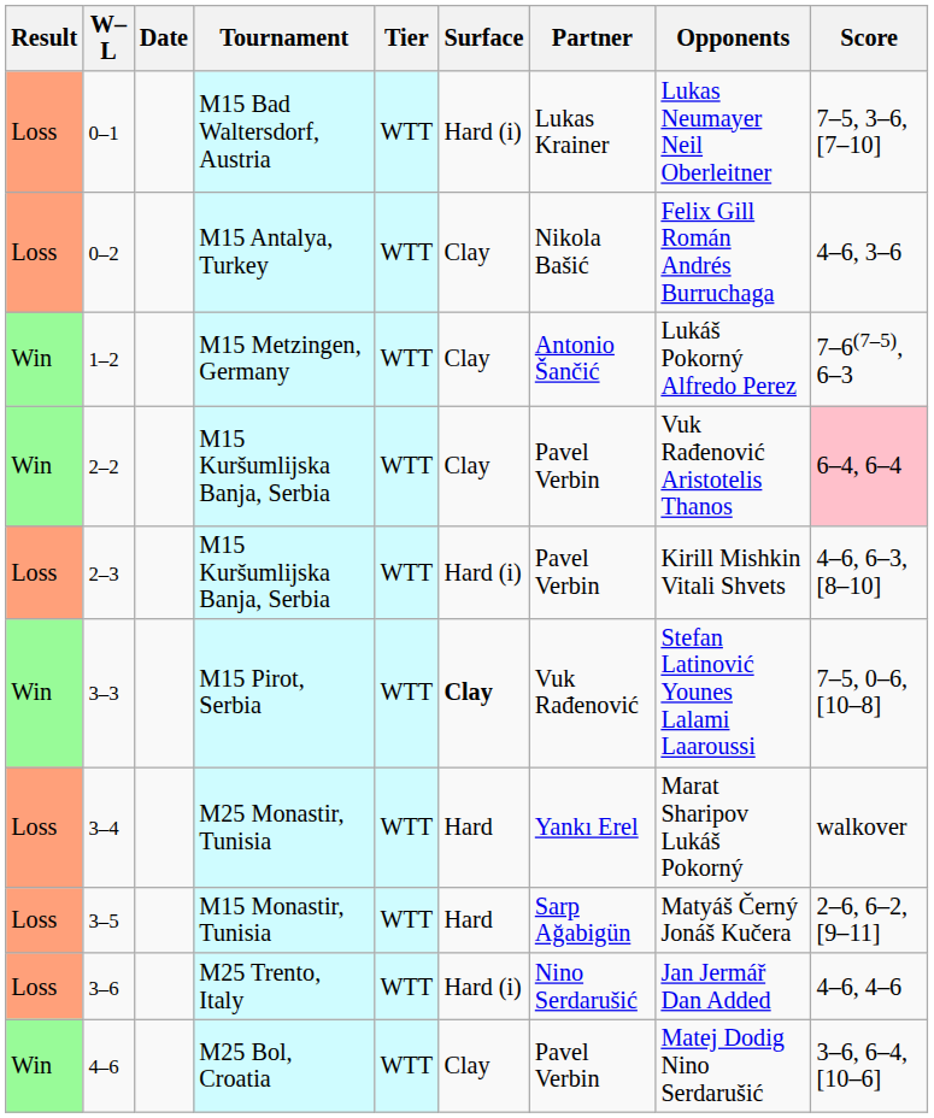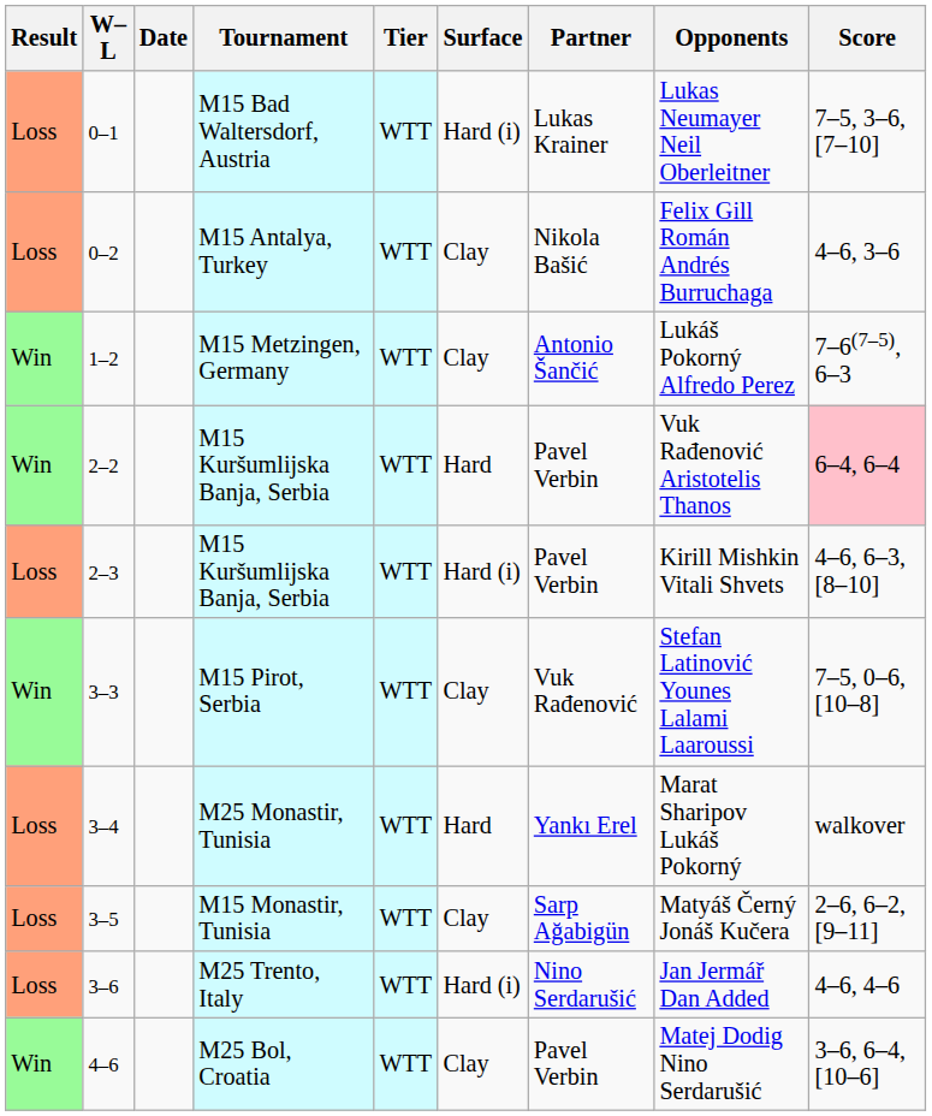2–2 / M15 Kuršumlijska Banja, Serbia | Surface: Clay -> Hard
M15 Pirot, Serbia | Surface: bold -> normal
M15 Monastir, Tunisia | Surface: Hard -> Clay
